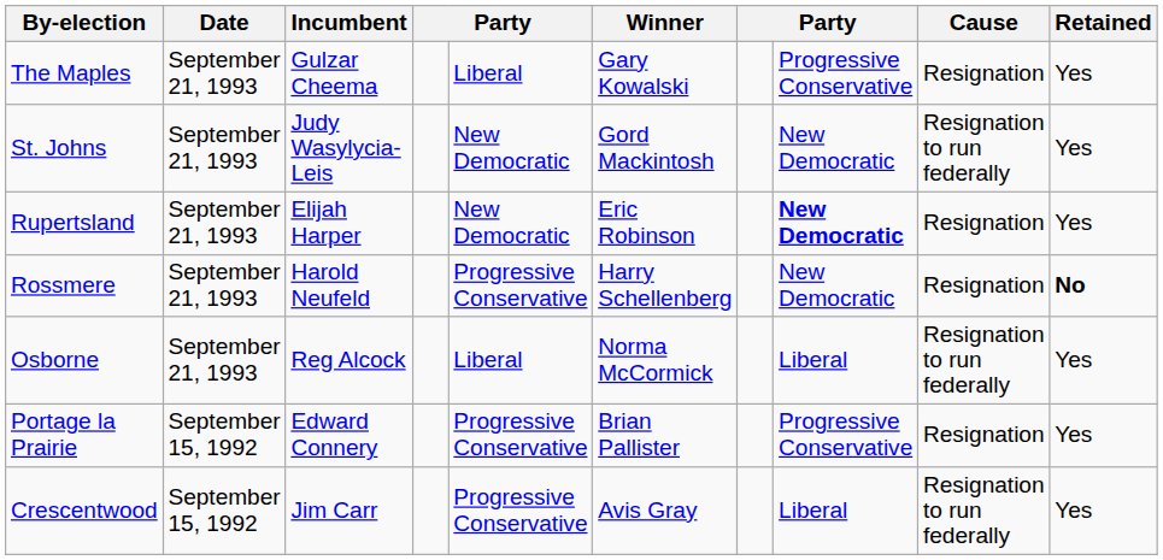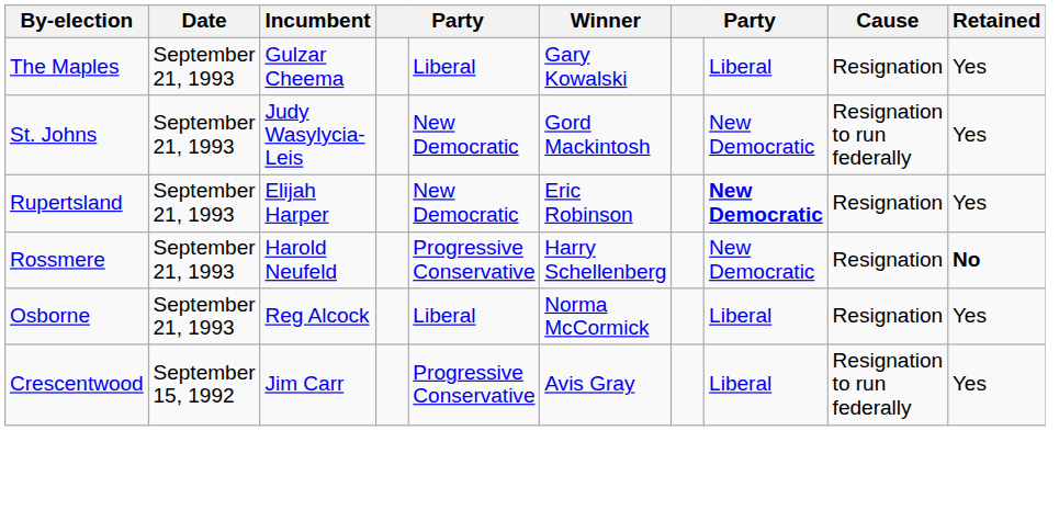The Maples | column 8: Progressive Conservative -> Liberal
Osborne | Cause: Resignation to run federally -> Resignation
- row: Portage la Prairie | September 15, 1992 | Edward Connery | Progressive Conservative | Brian Pallister | Progressive Conservative | Resignation | Yes
